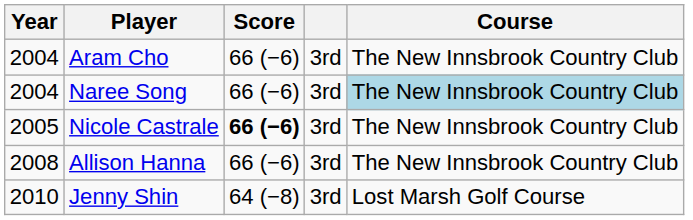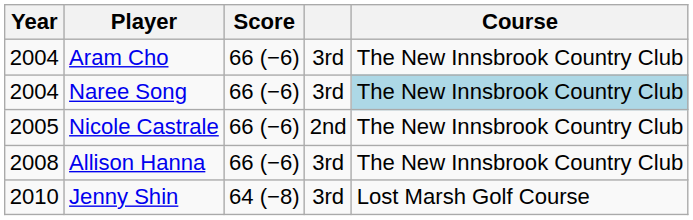Nicole Castrale | Score: bold -> normal
Nicole Castrale | column 4: 3rd -> 2nd
